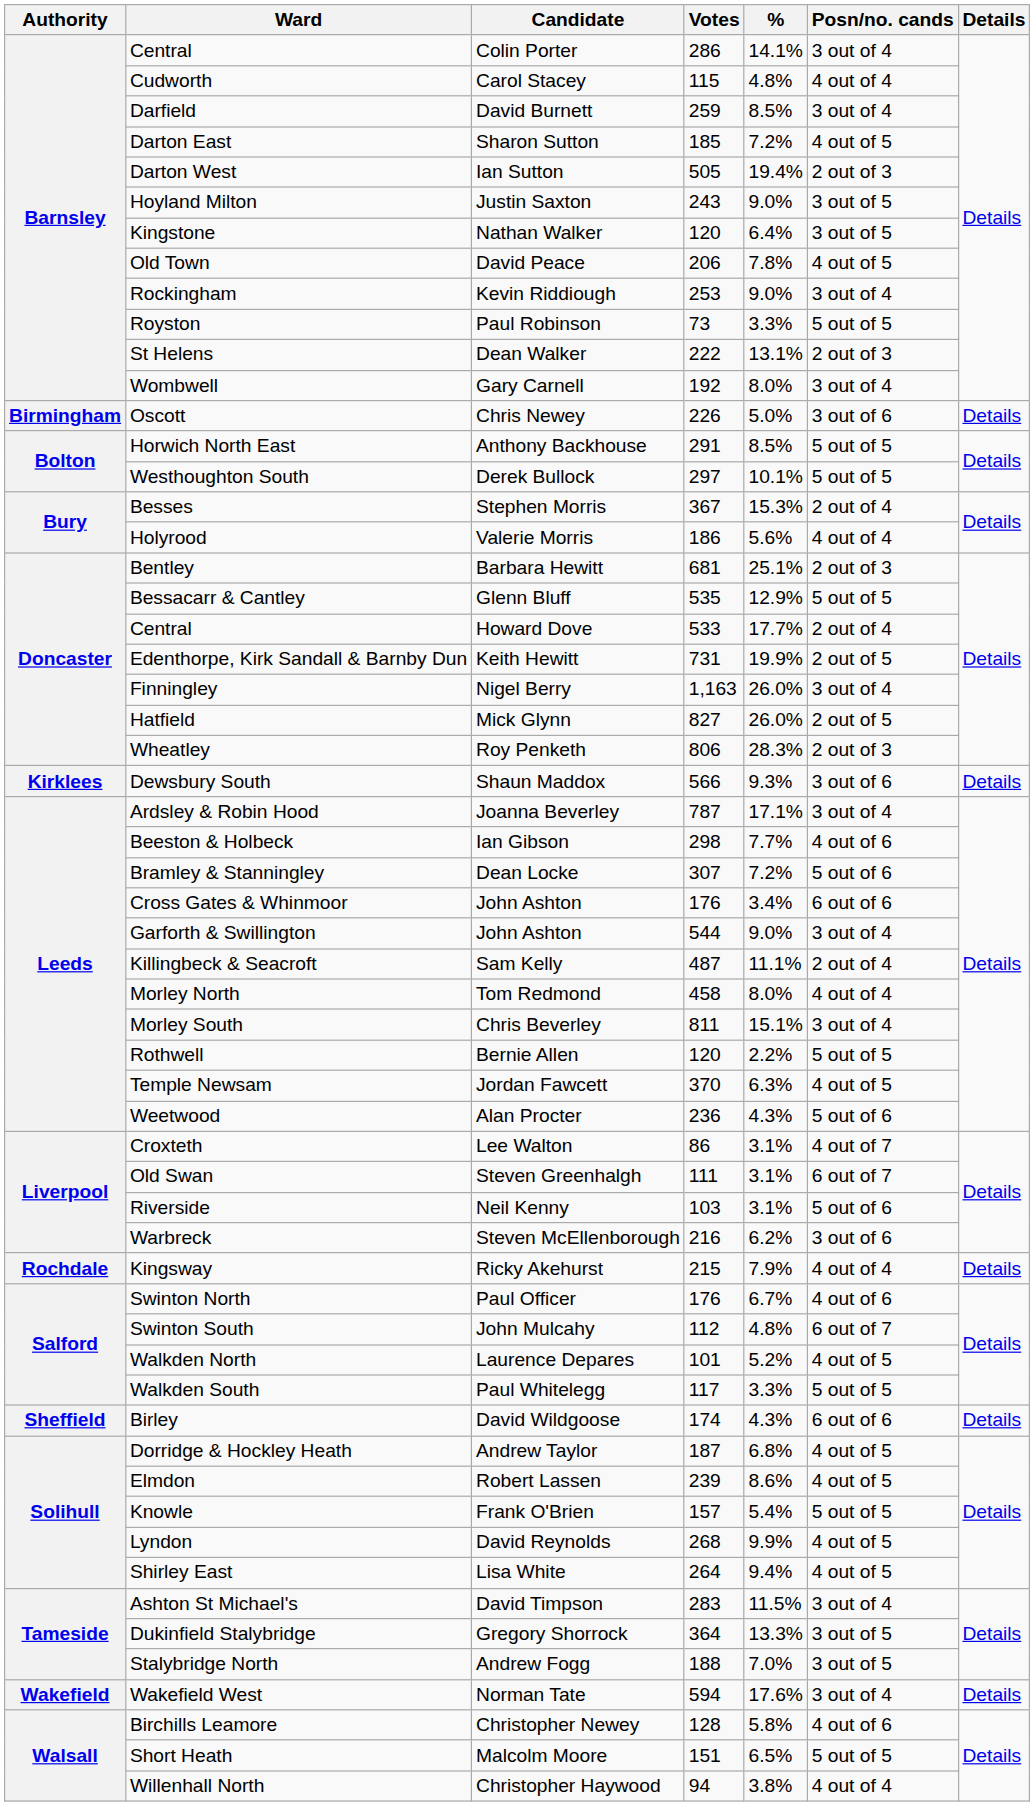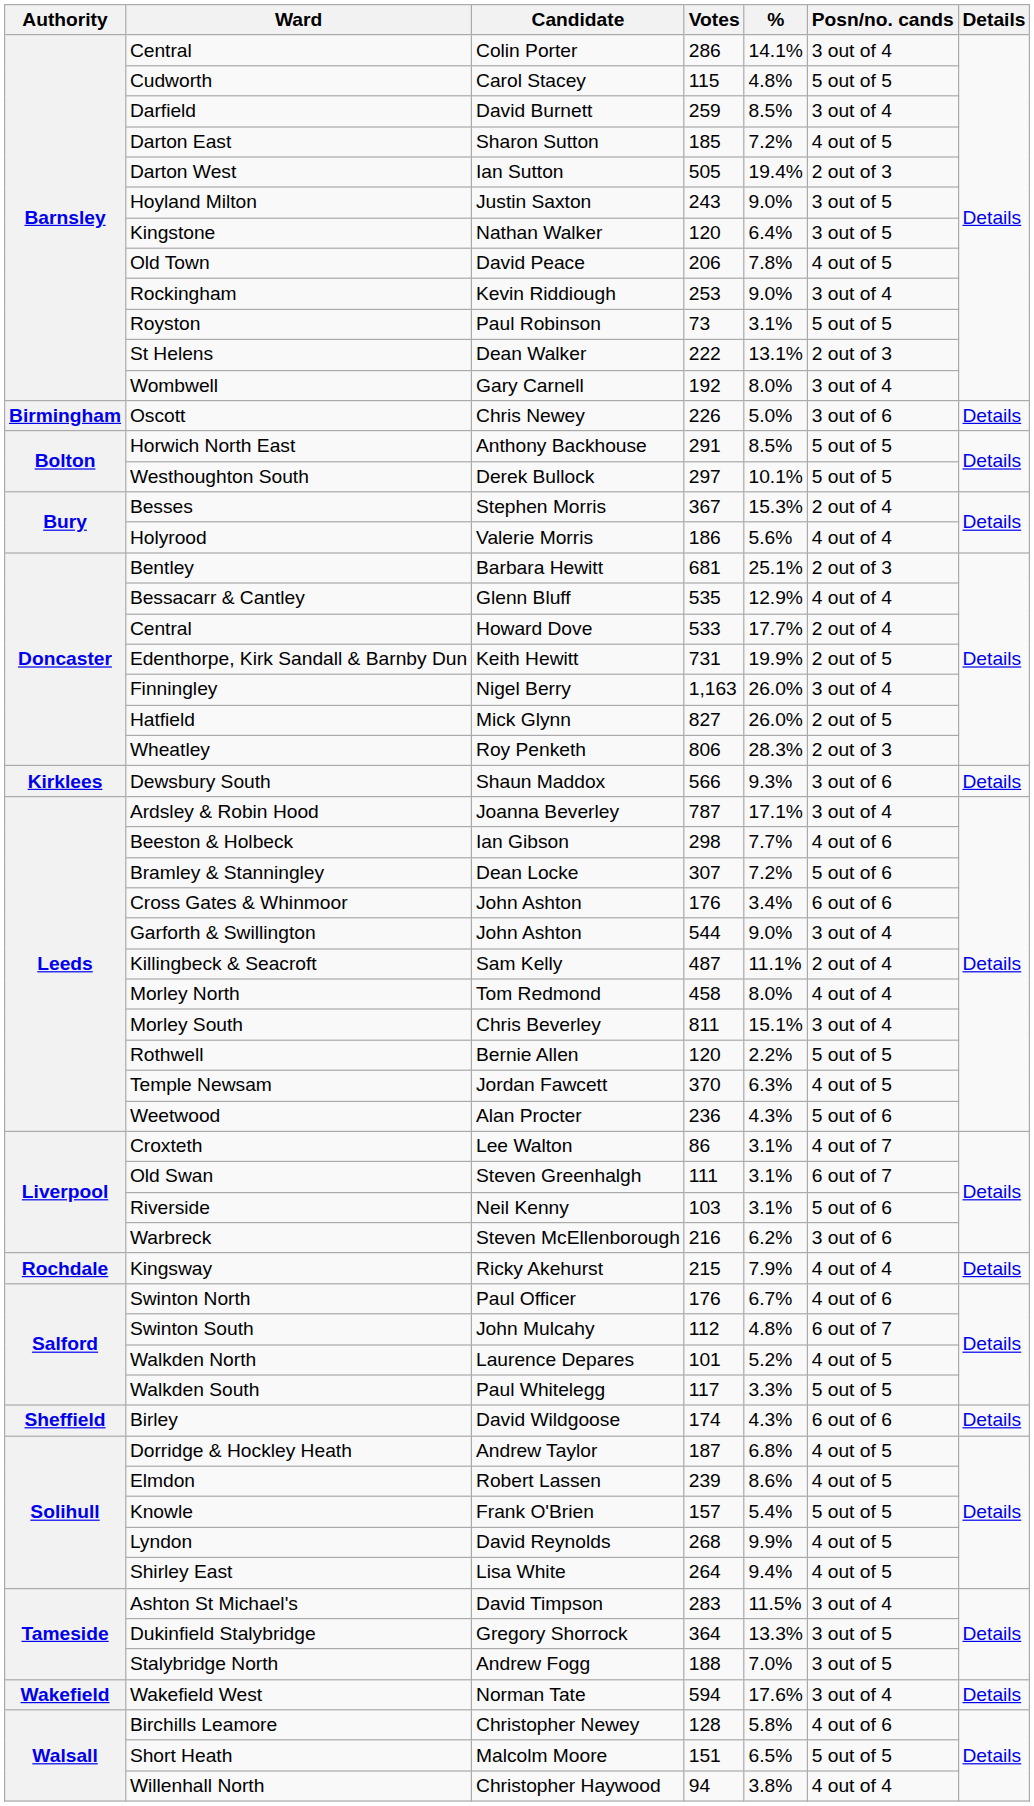Cudworth | Posn/no. cands: 4 out of 4 -> 5 out of 5
Royston | %: 3.3% -> 3.1%
Bessacarr & Cantley | Posn/no. cands: 5 out of 5 -> 4 out of 4
